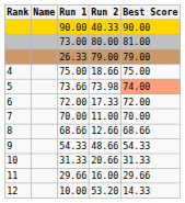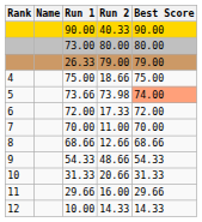73.00 | Best Score: 81.00 -> 80.00
10.00 | Run 2: 53.20 -> 14.33
